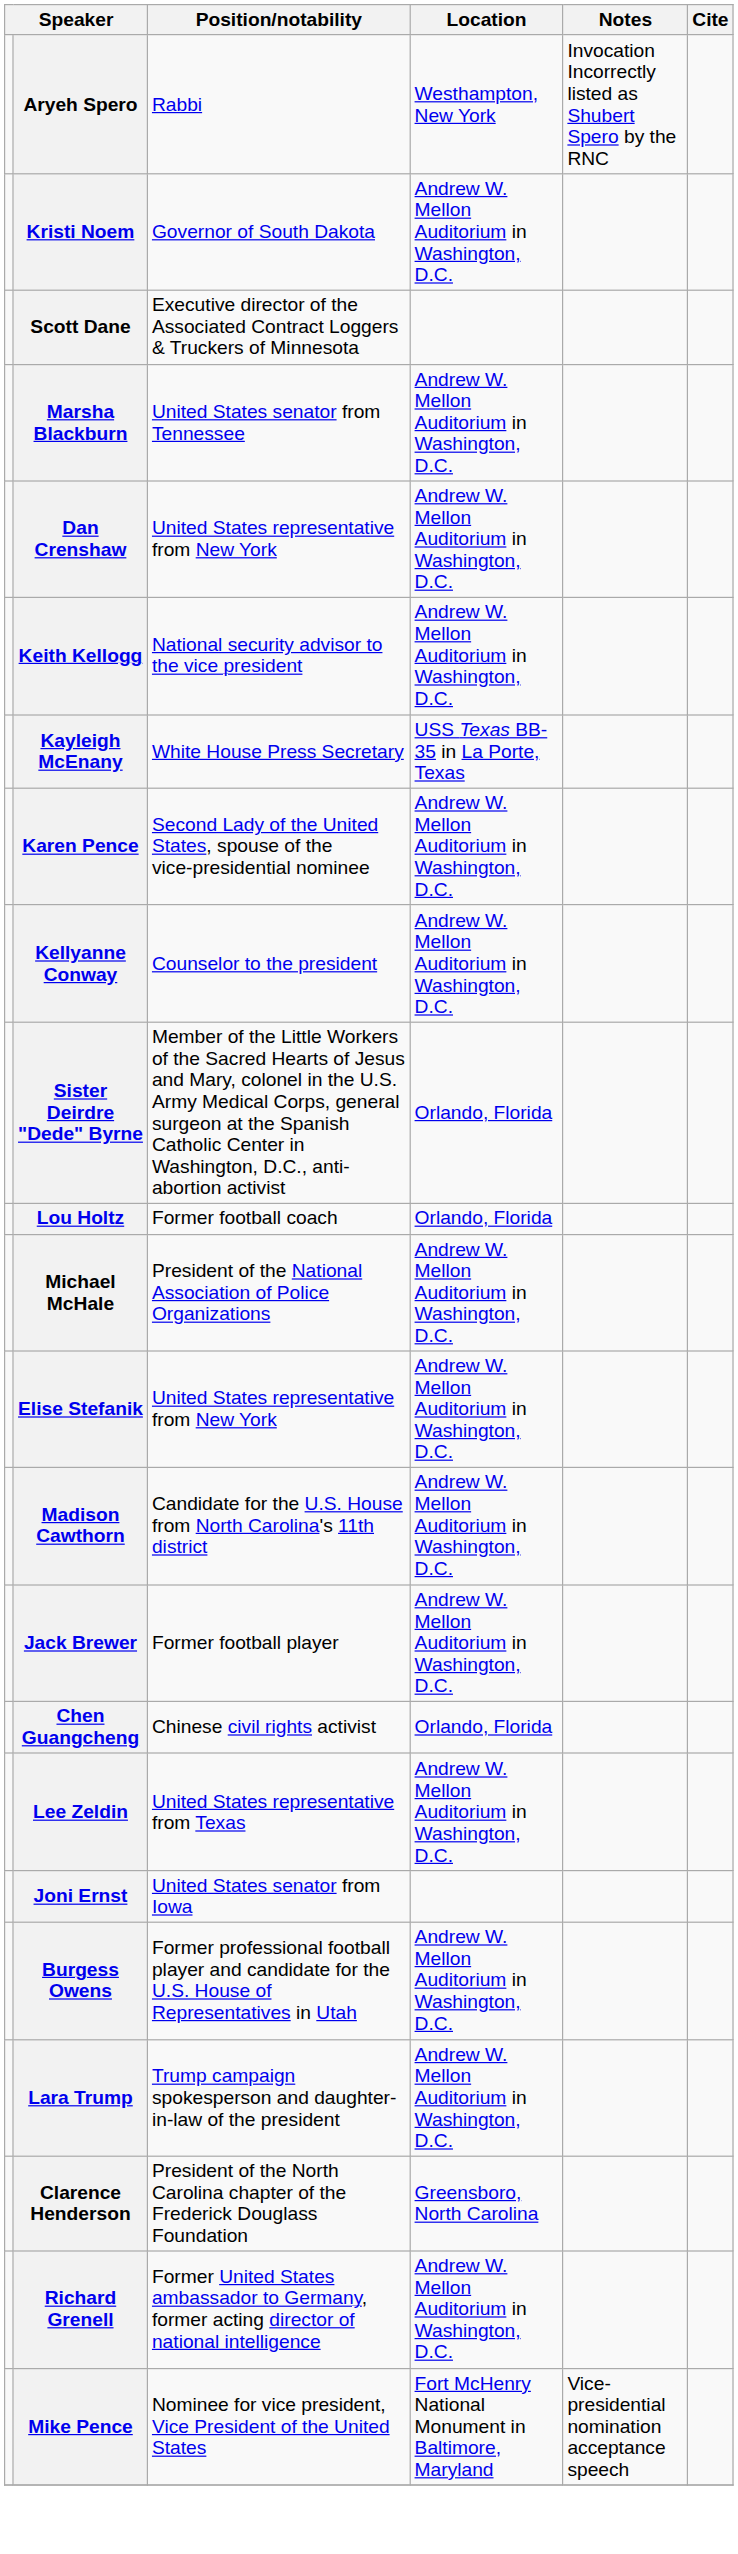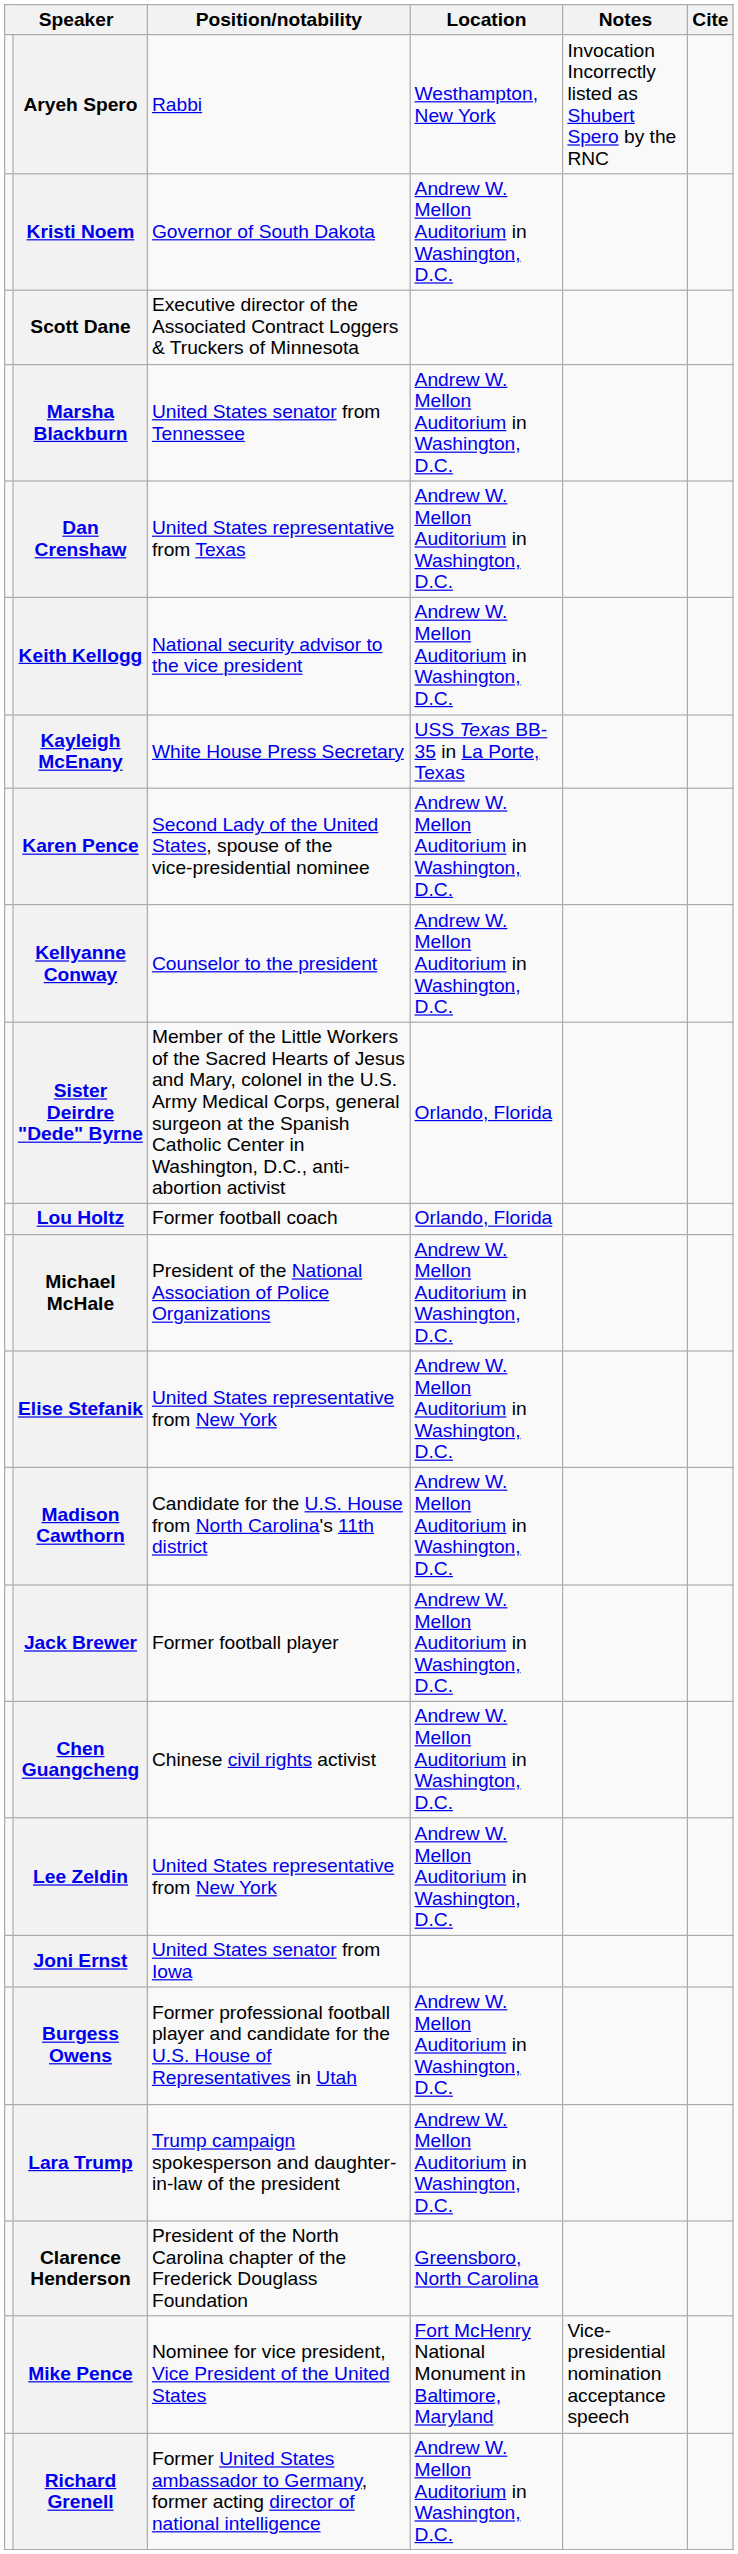Dan Crenshaw | Position/notability: United States representative from New York -> United States representative from Texas
Chen Guangcheng | Location: Orlando, Florida -> Andrew W. Mellon Auditorium in Washington, D.C.
Lee Zeldin | Position/notability: United States representative from Texas -> United States representative from New York
rows swapped: Richard Grenell <-> Mike Pence
